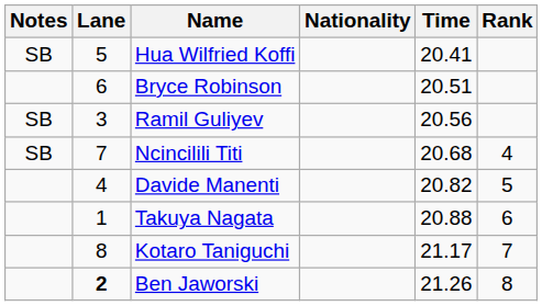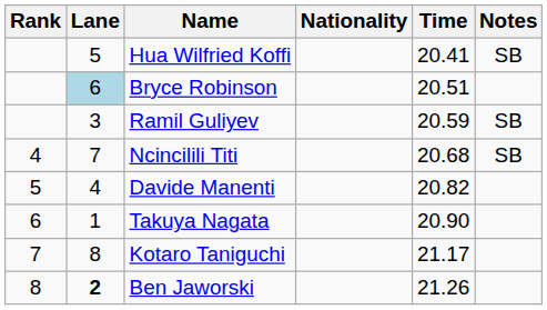columns swapped: Rank <-> Notes
Bryce Robinson | Lane: no background -> lightblue background
Ramil Guliyev | Time: 20.56 -> 20.59
Takuya Nagata | Time: 20.88 -> 20.90
